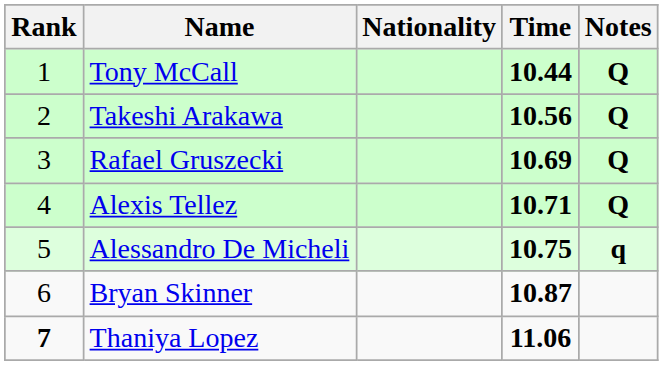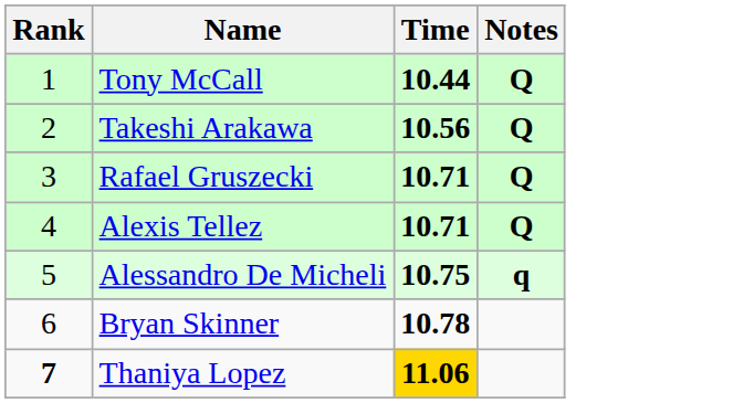- column: Nationality
Rafael Gruszecki | Time: 10.69 -> 10.71
Bryan Skinner | Time: 10.87 -> 10.78
Thaniya Lopez | Time: no background -> gold background
